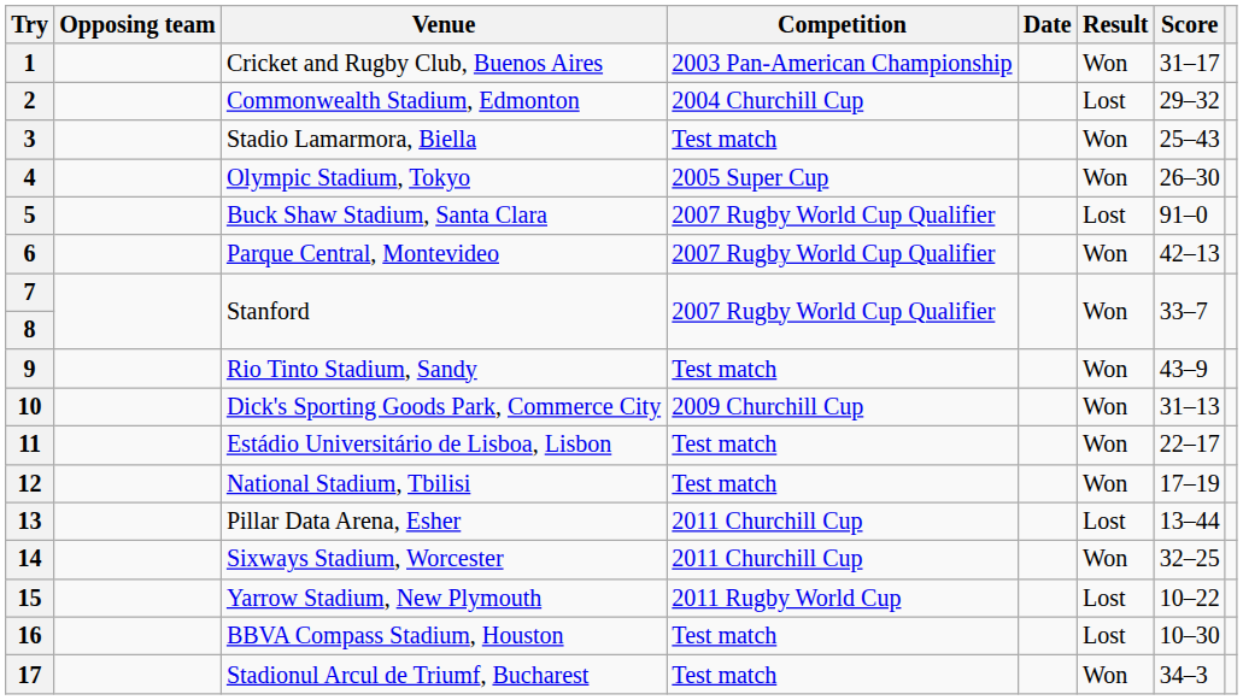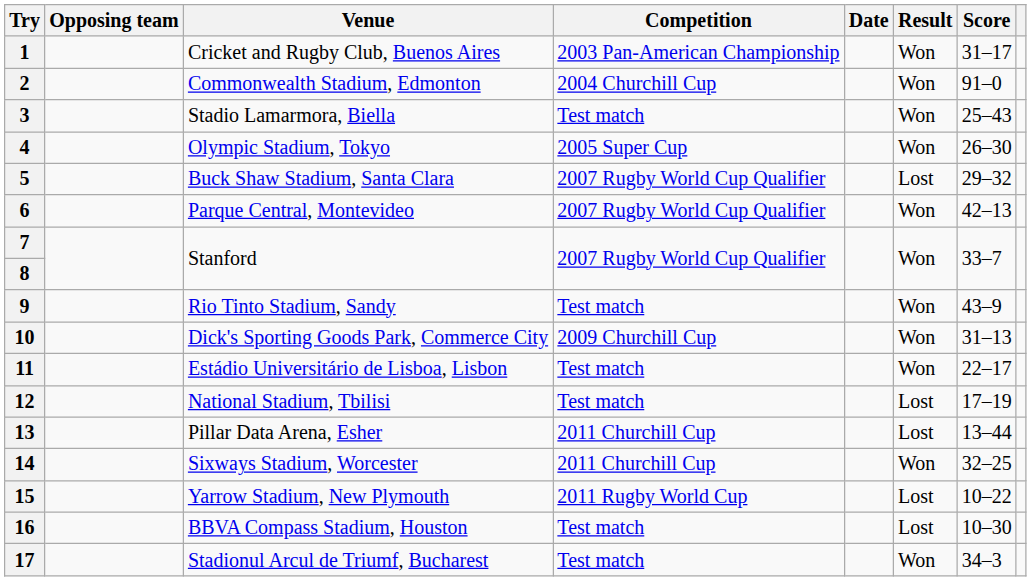2 | Result: Lost -> Won
2 | Score: 29–32 -> 91–0
5 | Score: 91–0 -> 29–32
12 | Result: Won -> Lost
